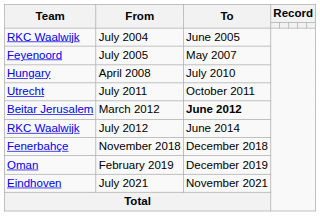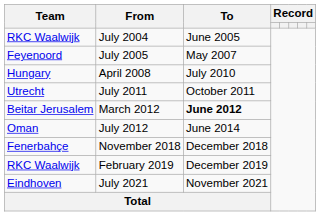July 2012 | Team: RKC Waalwijk -> Oman
February 2019 | Team: Oman -> RKC Waalwijk
